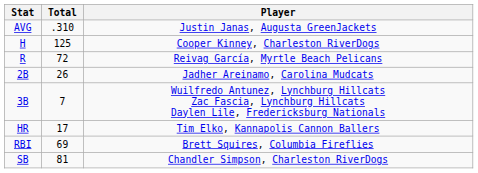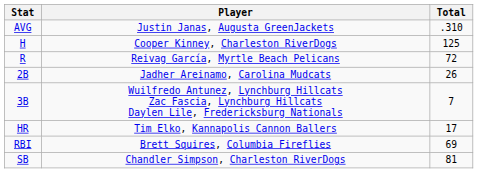columns swapped: Player <-> Total
